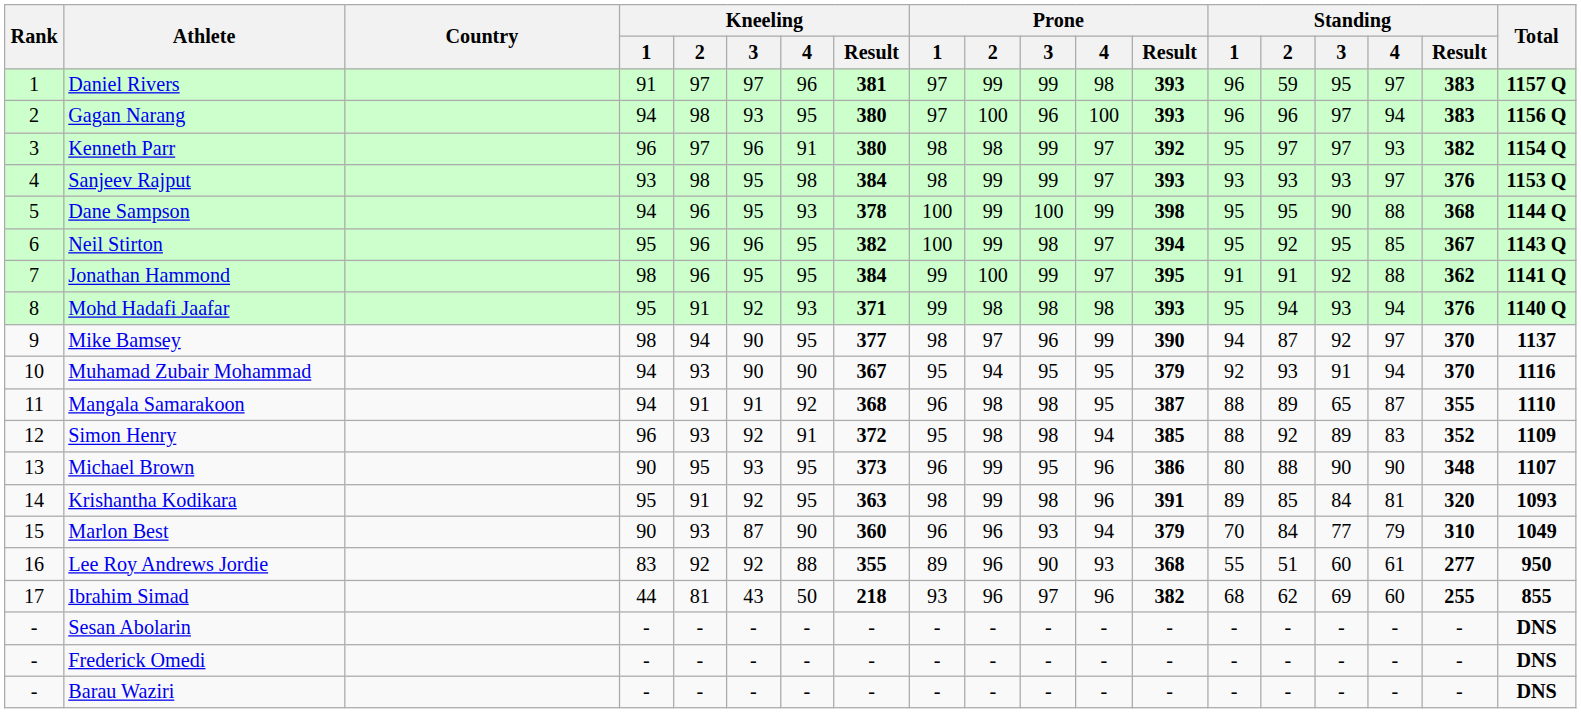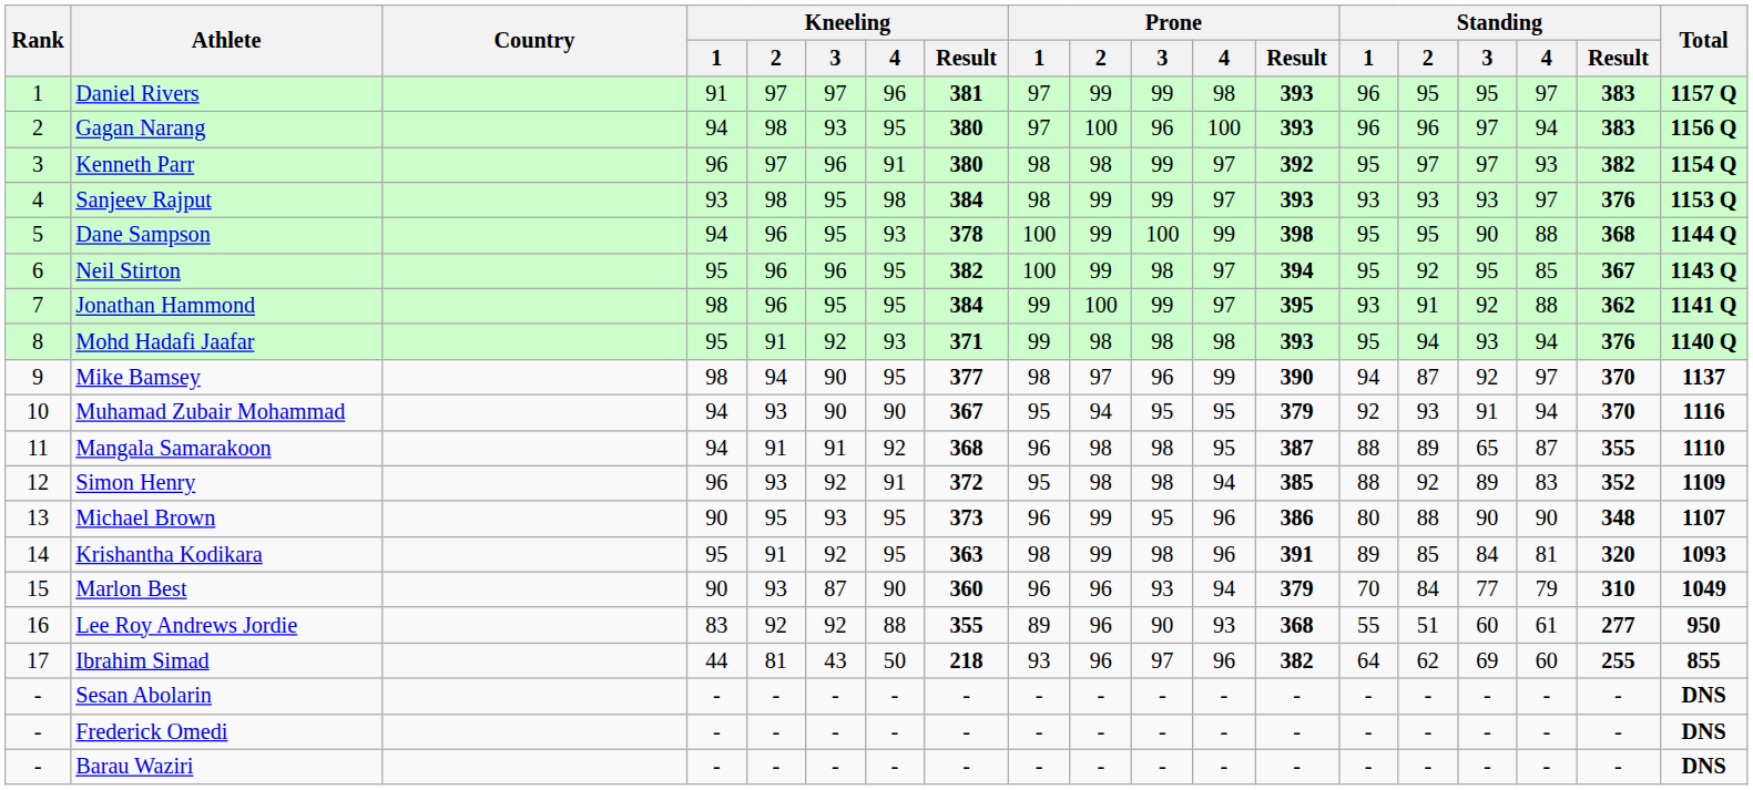Daniel Rivers | Standing / 2: 59 -> 95
Jonathan Hammond | Standing / 1: 91 -> 93
Ibrahim Simad | Standing / 1: 68 -> 64
